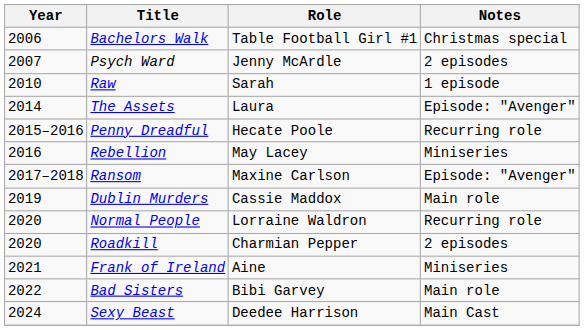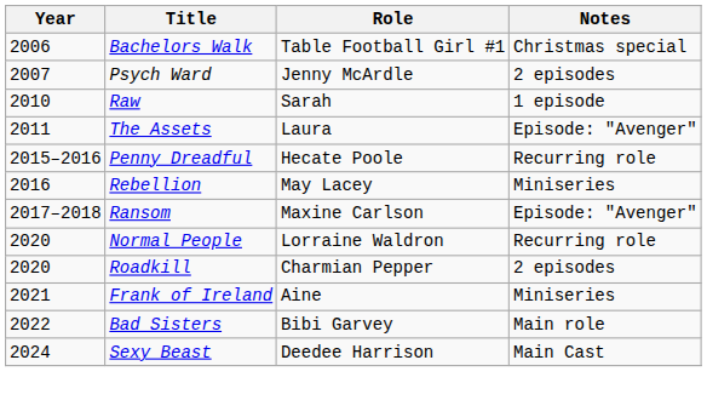The Assets | Year: 2014 -> 2011
- row: 2019 | Dublin Murders | Cassie Maddox | Main role
